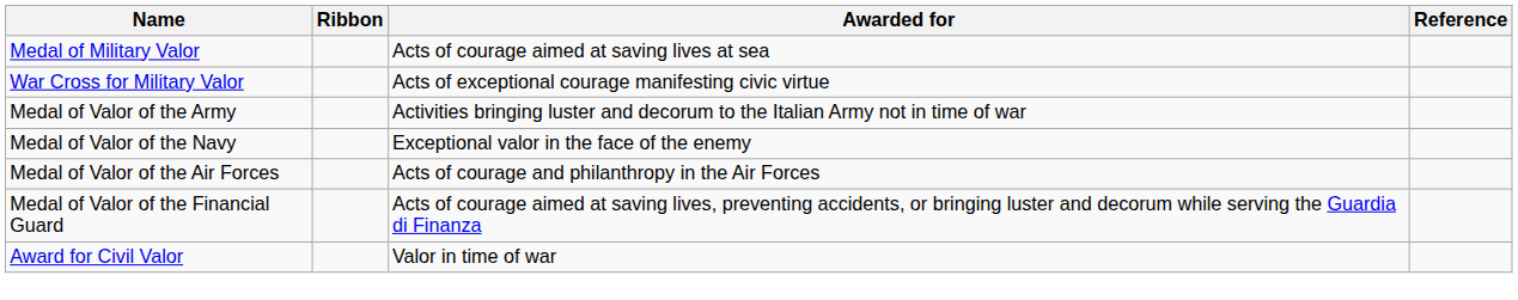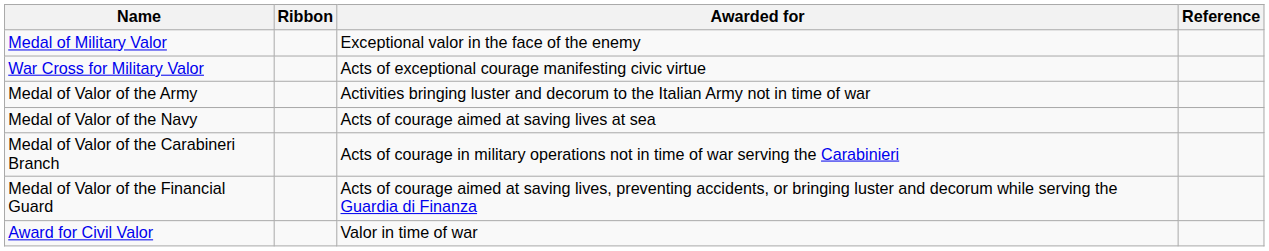Medal of Military Valor | Awarded for: Acts of courage aimed at saving lives at sea -> Exceptional valor in the face of the enemy
Medal of Valor of the Navy | Awarded for: Exceptional valor in the face of the enemy -> Acts of courage aimed at saving lives at sea
- row: Medal of Valor of the Air Forces | Acts of courage and philanthropy in the Air Forces
+ row: Medal of Valor of the Carabineri Branch | Acts of courage in military operations not in time of war serving the Carabinieri
